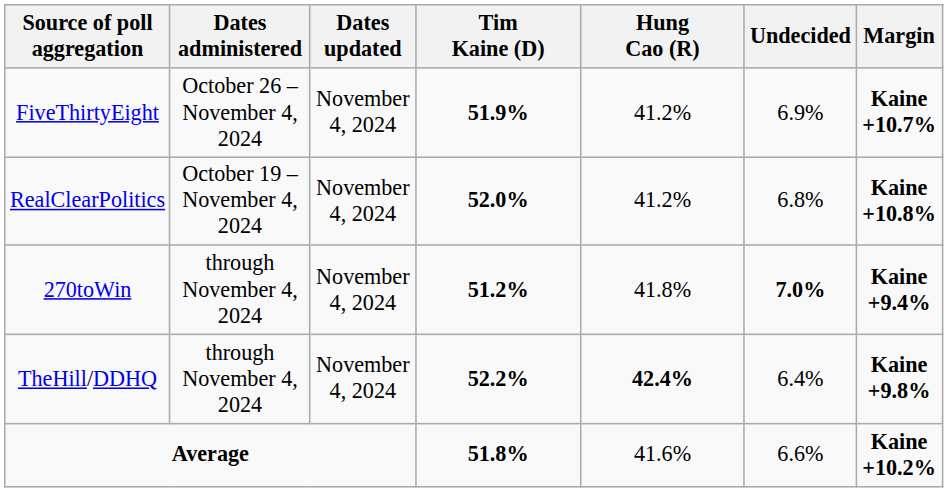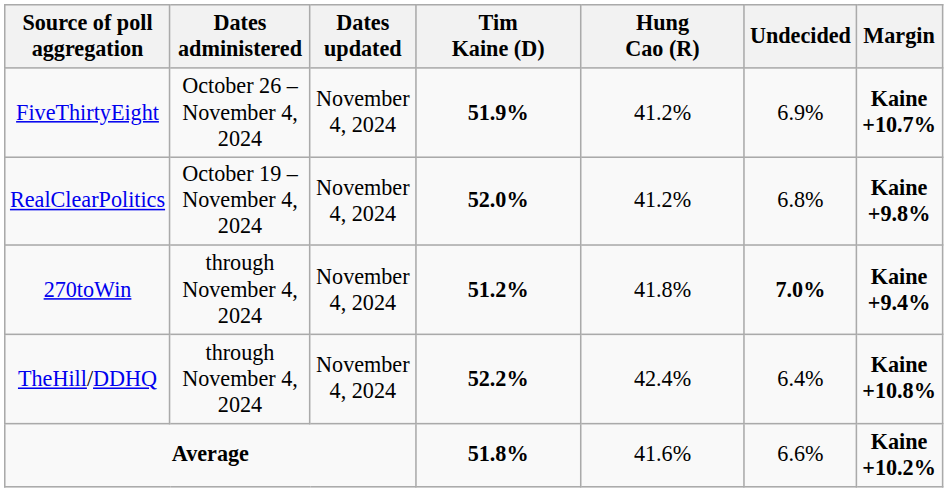RealClearPolitics | Margin: Kaine +10.8% -> Kaine +9.8%
TheHill/DDHQ | Hung Cao (R): bold -> normal
TheHill/DDHQ | Margin: Kaine +9.8% -> Kaine +10.8%
